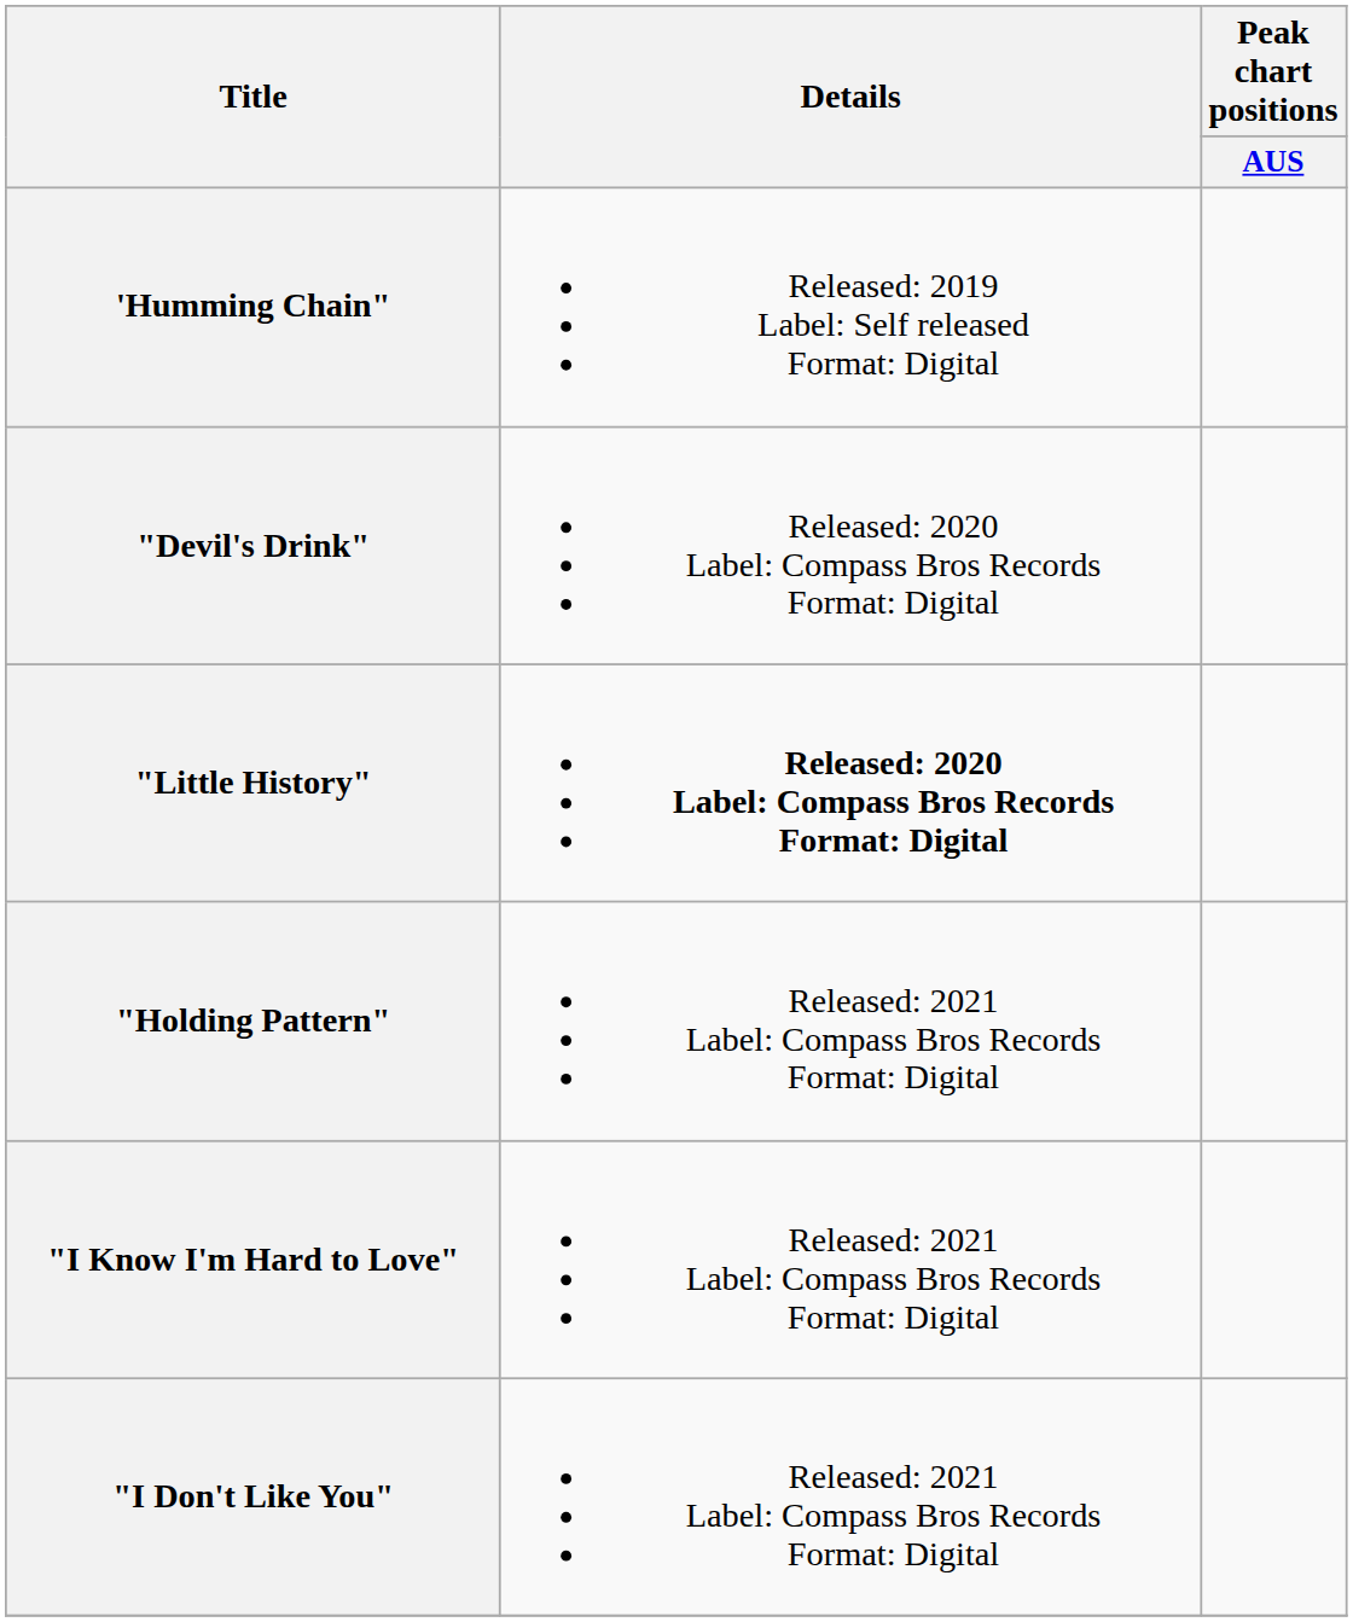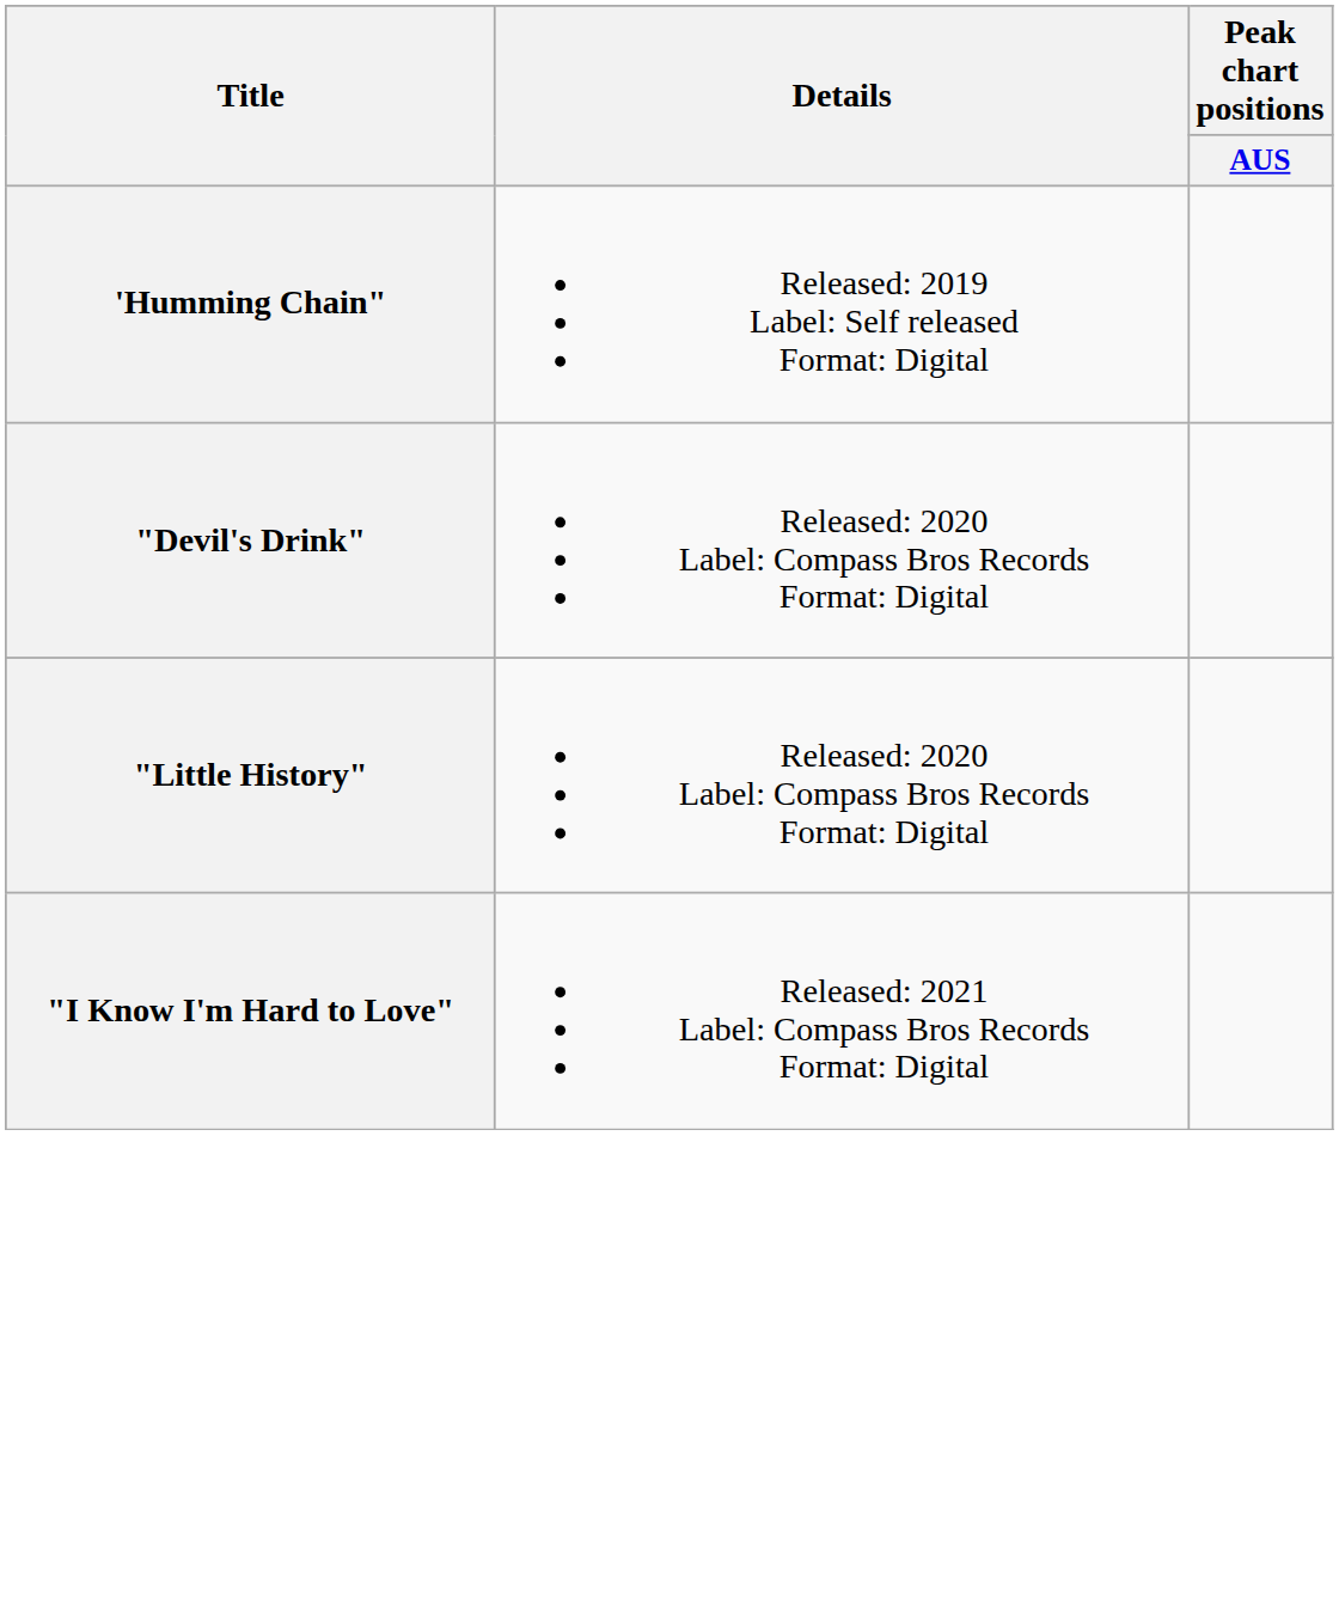"Little History" | Details: bold -> normal
- row: "Holding Pattern" | Released: 2021 Label: Compass Bros Records Format: Digital
- row: "I Don't Like You" | Released: 2021 Label: Compass Bros Records Format: Digital
